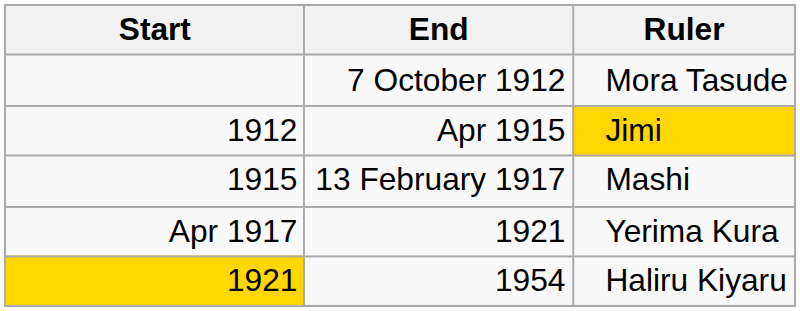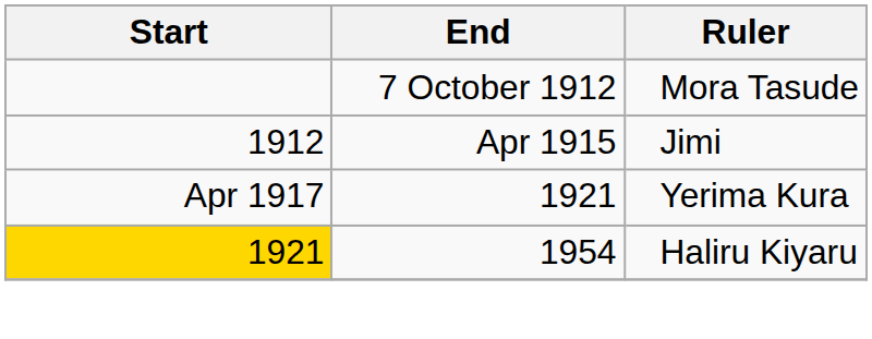Apr 1915 | Ruler: gold background -> no background
- row: 1915 | 13 February 1917 | Mashi
